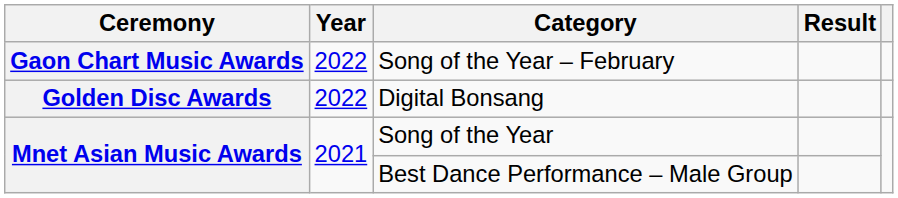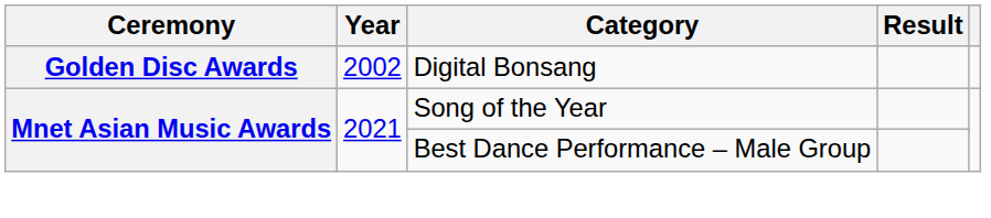- row: Gaon Chart Music Awards | 2022 | Song of the Year – February
Digital Bonsang | Year: 2022 -> 2002
